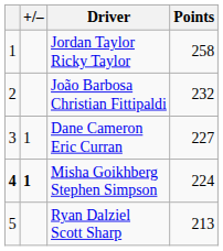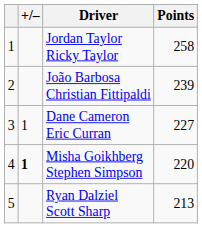João Barbosa Christian Fittipaldi | Points: 232 -> 239
Misha Goikhberg Stephen Simpson | column 1: bold -> normal
Misha Goikhberg Stephen Simpson | Points: 224 -> 220
